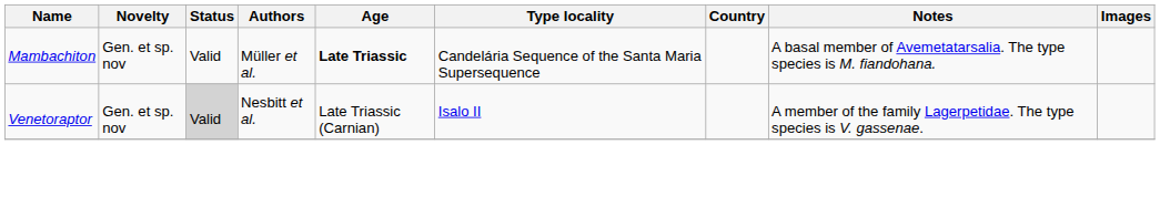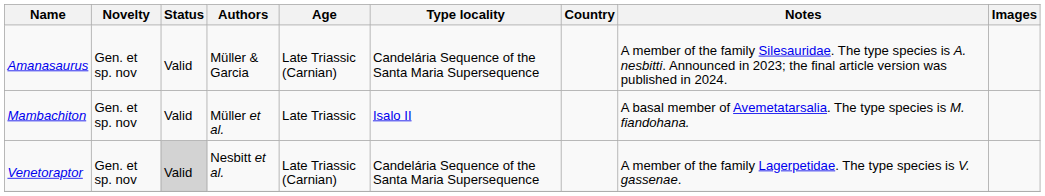+ row: Amanasaurus | Gen. et sp. nov | Valid | Müller & Garcia | Late Triassic (Carnian) | Candelária Sequence of the Santa Maria Supersequence | A member of the family Silesauridae. The type species is A. nesbitti. Announced in 2023; the final article version was published in 2024.
Mambachiton | Age: bold -> normal
Mambachiton | Type locality: Candelária Sequence of the Santa Maria Supersequence -> Isalo II
Venetoraptor | Type locality: Isalo II -> Candelária Sequence of the Santa Maria Supersequence
